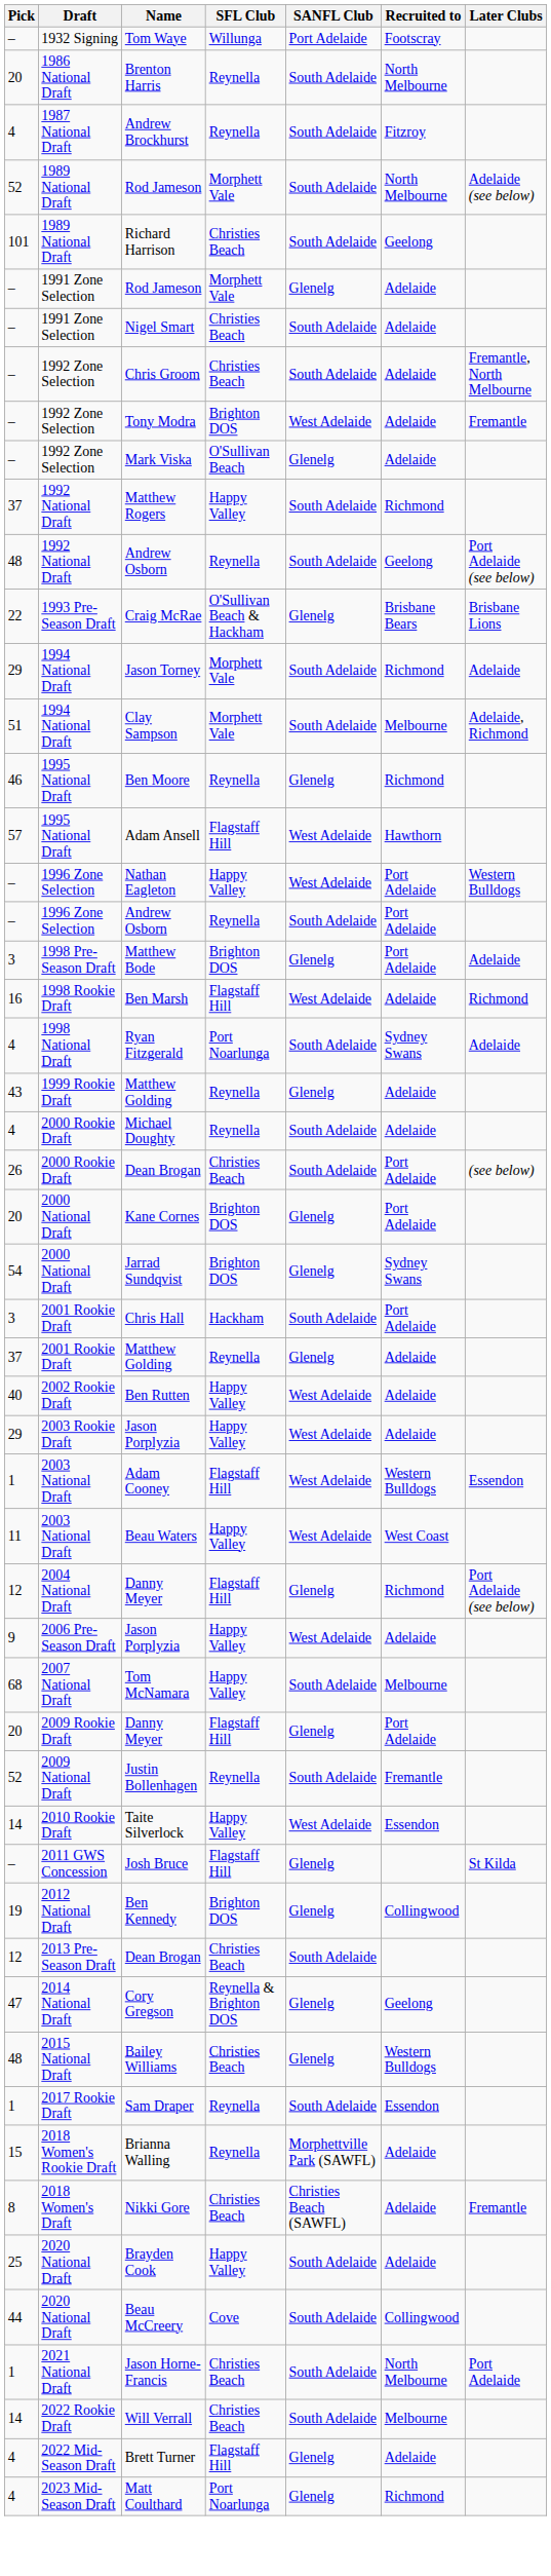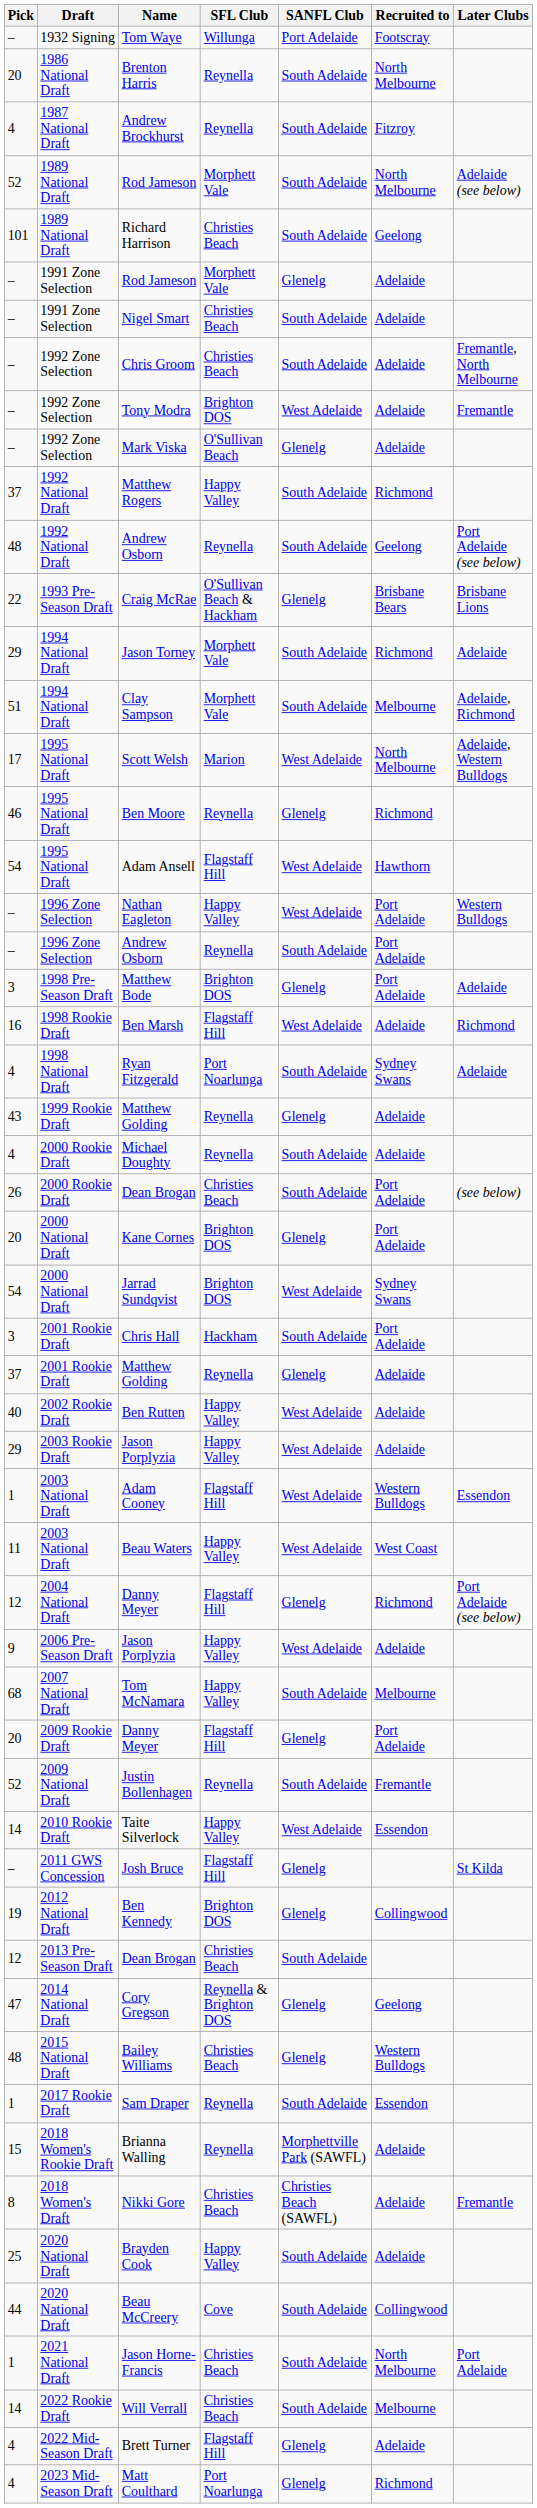+ row: 17 | 1995 National Draft | Scott Welsh | Marion | West Adelaide | North Melbourne | Adelaide, Western Bulldogs
Adam Ansell | Pick: 57 -> 54
Jarrad Sundqvist | SANFL Club: Glenelg -> West Adelaide
